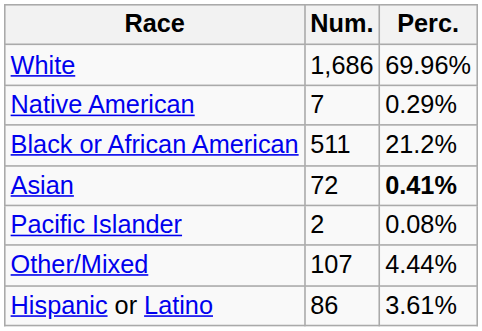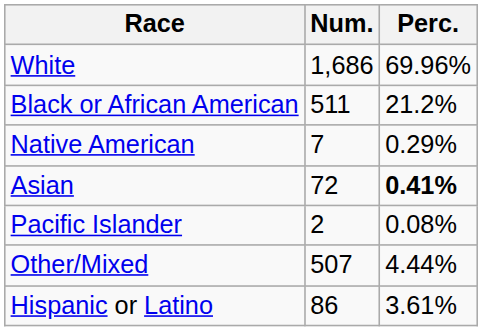rows swapped: Black or African American <-> Native American
Other/Mixed | Num.: 107 -> 507
